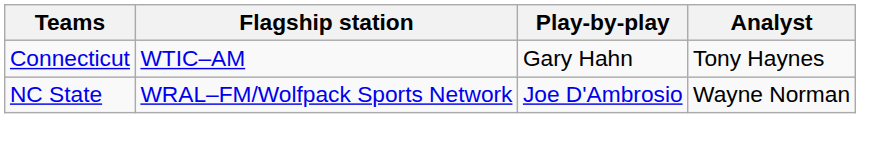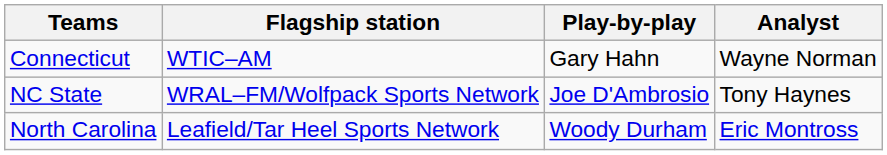Connecticut | Analyst: Tony Haynes -> Wayne Norman
NC State | Analyst: Wayne Norman -> Tony Haynes
+ row: North Carolina | Leafield/Tar Heel Sports Network | Woody Durham | Eric Montross
